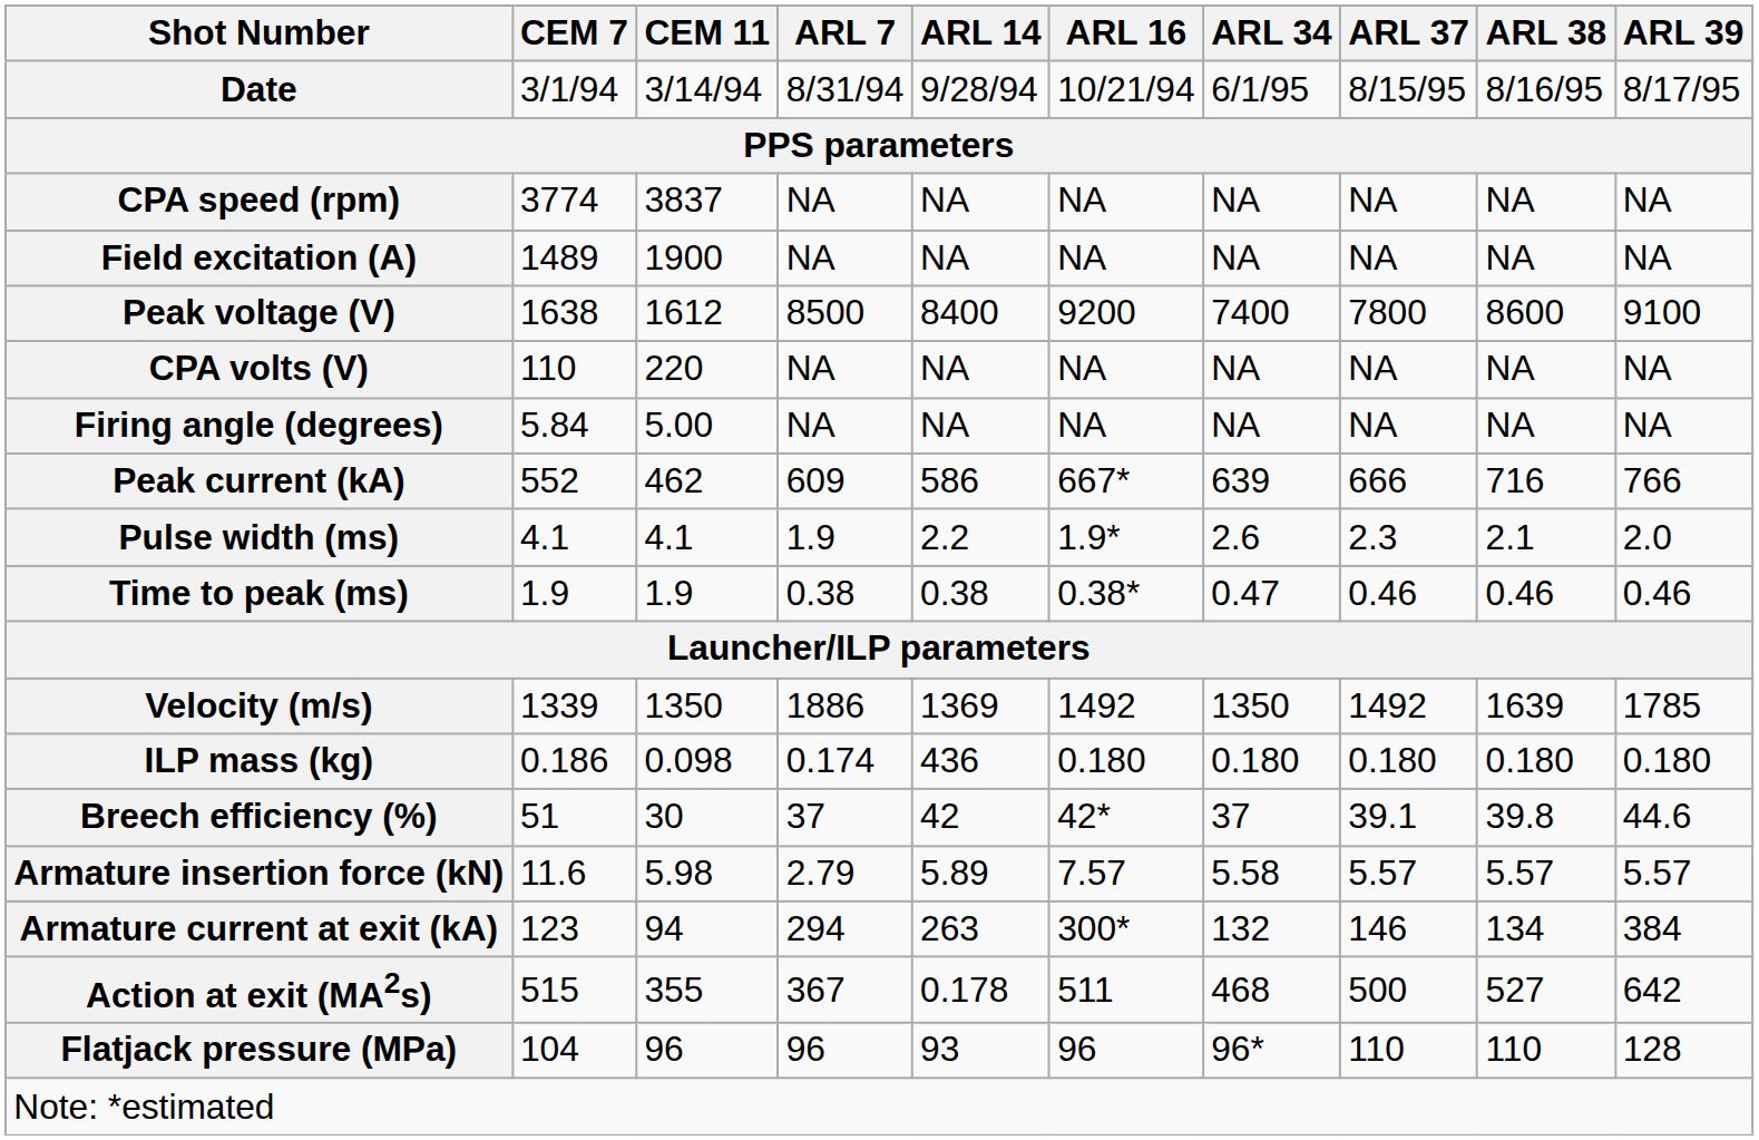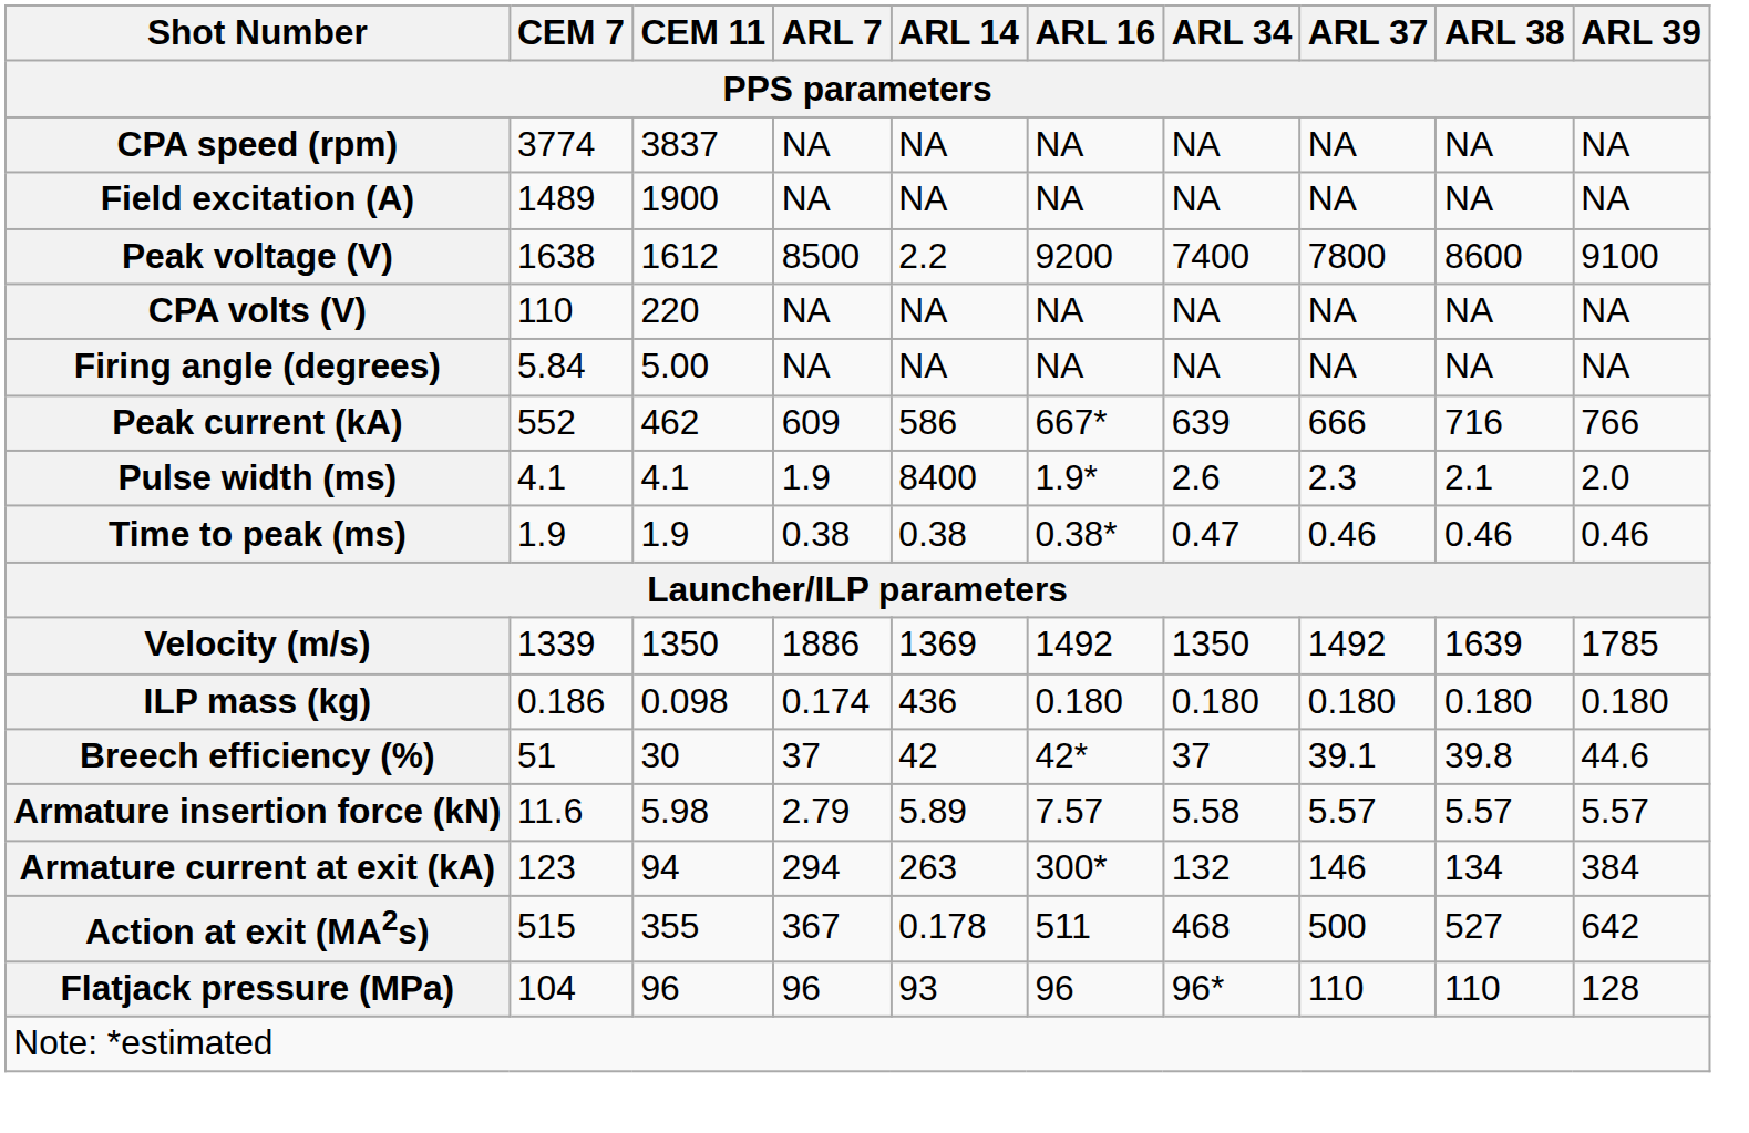- row: Date | 3/1/94 | 3/14/94 | 8/31/94 | 9/28/94 | 10/21/94 | 6/1/95 | 8/15/95 | 8/16/95 | 8/17/95
Peak voltage (V) | ARL 14: 8400 -> 2.2
Pulse width (ms) | ARL 14: 2.2 -> 8400
